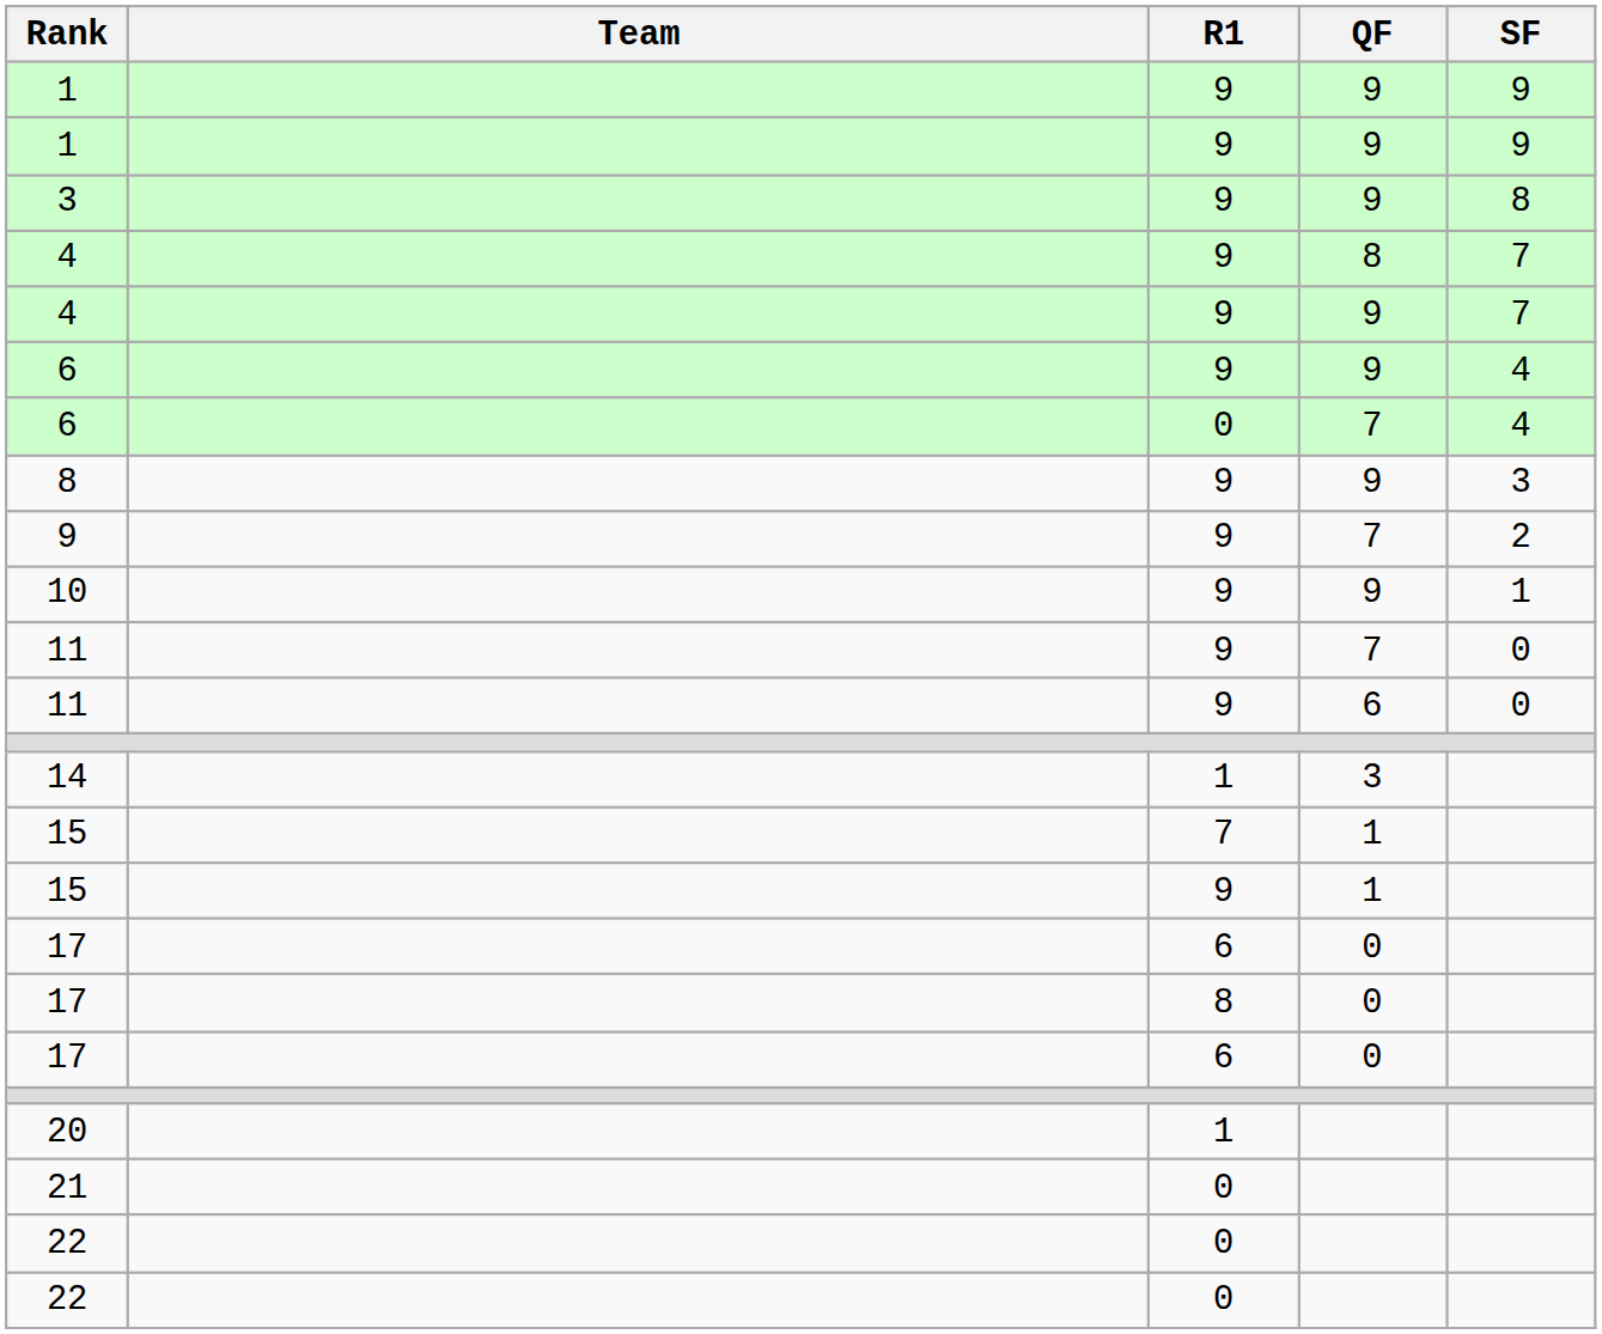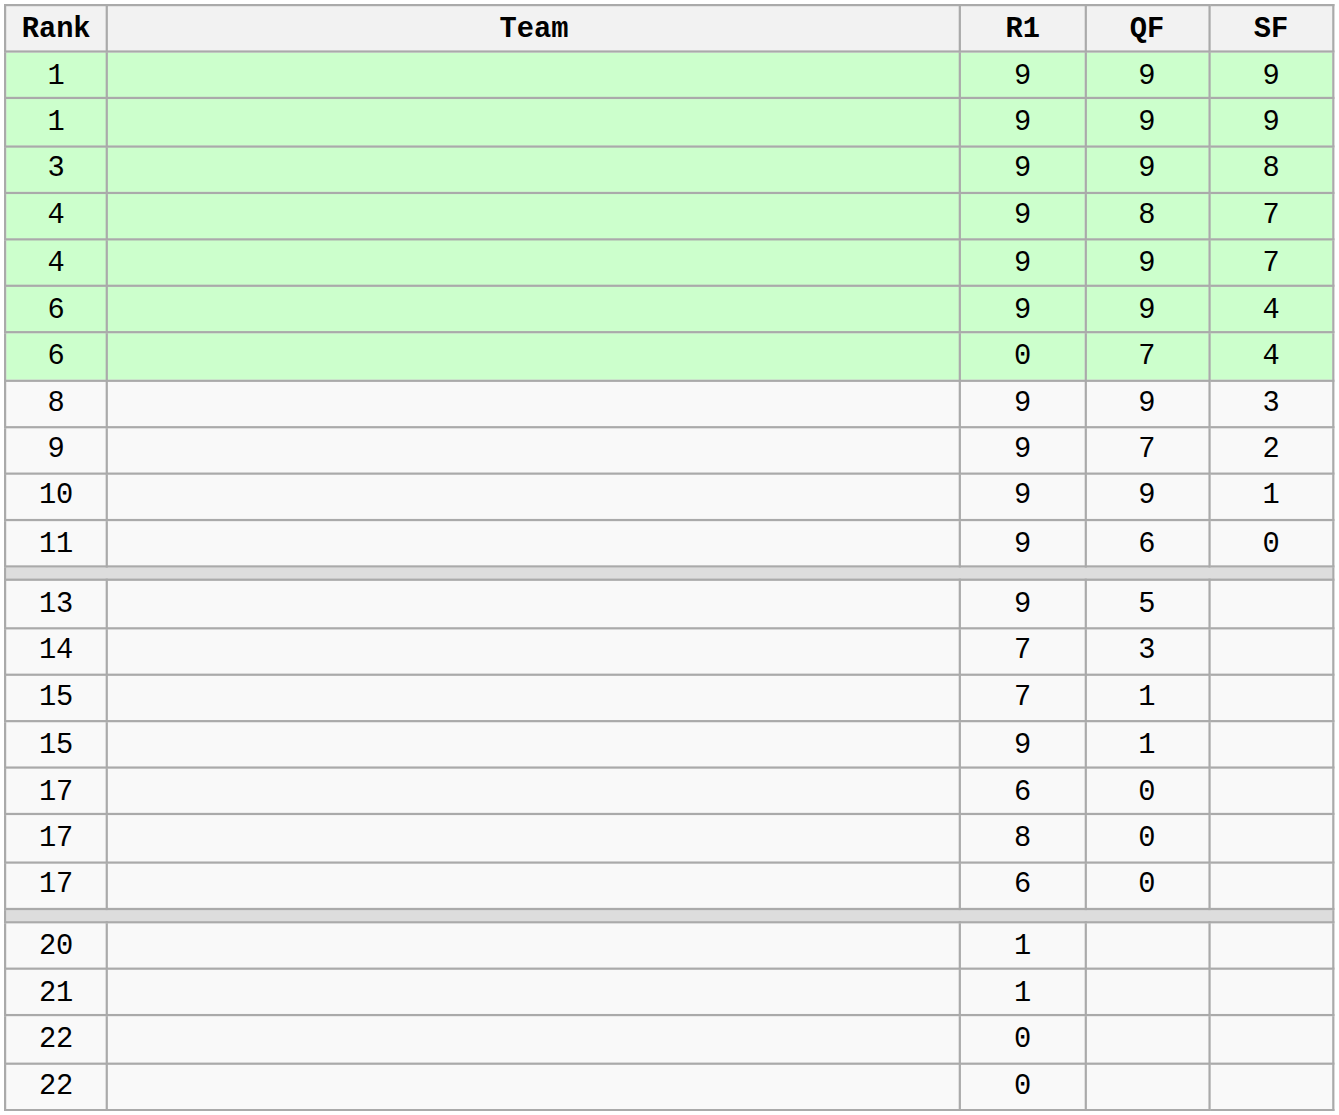- row: 11 | 9 | 7 | 0
+ row: 13 | 9 | 5
14 | R1: 1 -> 7
21 | R1: 0 -> 1
